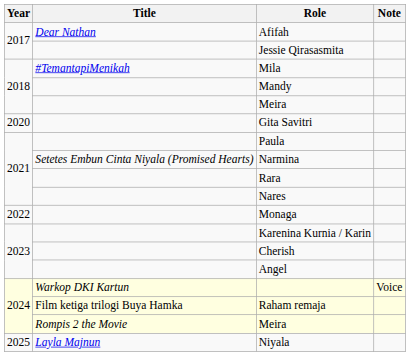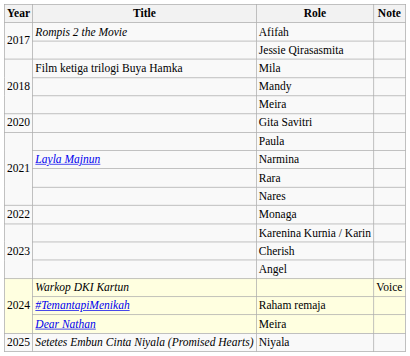Afifah | Title: Dear Nathan -> Rompis 2 the Movie
Mila | Title: #TemantapiMenikah -> Film ketiga trilogi Buya Hamka
Narmina | Title: Setetes Embun Cinta Niyala (Promised Hearts) -> Layla Majnun
Raham remaja | Title: Film ketiga trilogi Buya Hamka -> #TemantapiMenikah
2024 / Meira | Title: Rompis 2 the Movie -> Dear Nathan
Niyala | Title: Layla Majnun -> Setetes Embun Cinta Niyala (Promised Hearts)
